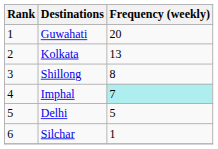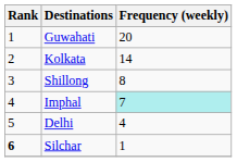Kolkata | Frequency (weekly): 13 -> 14
Delhi | Frequency (weekly): 5 -> 4
Silchar | Rank: normal -> bold
